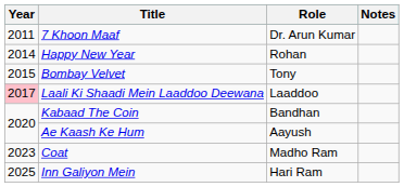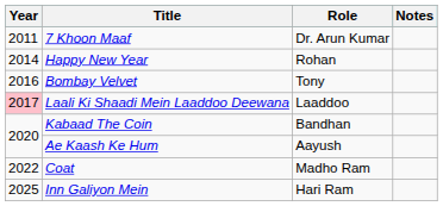Bombay Velvet | Year: 2015 -> 2016
Coat | Year: 2023 -> 2022
